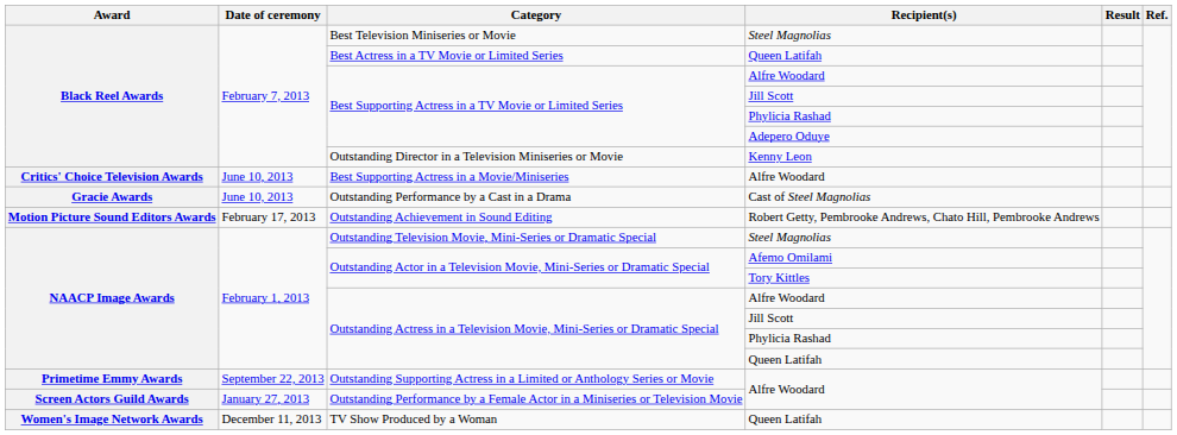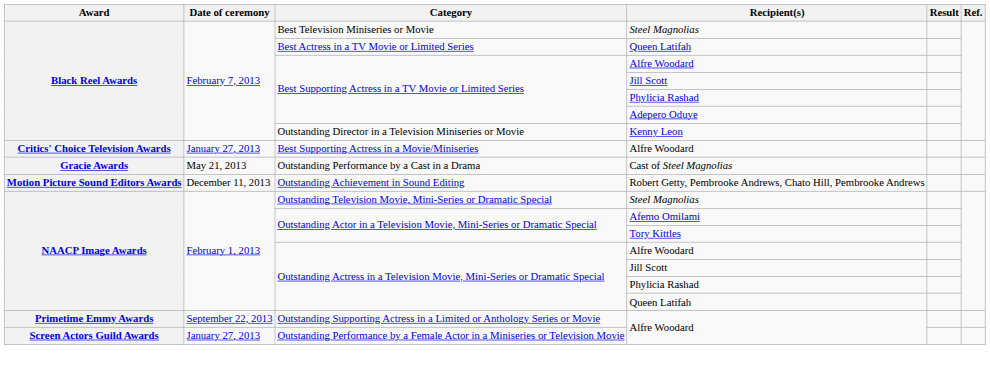Best Supporting Actress in a Movie/Miniseries | Date of ceremony: June 10, 2013 -> January 27, 2013
Outstanding Performance by a Cast in a Drama | Date of ceremony: June 10, 2013 -> May 21, 2013
Outstanding Achievement in Sound Editing | Date of ceremony: February 17, 2013 -> December 11, 2013
- row: Women's Image Network Awards | December 11, 2013 | TV Show Produced by a Woman | Queen Latifah
